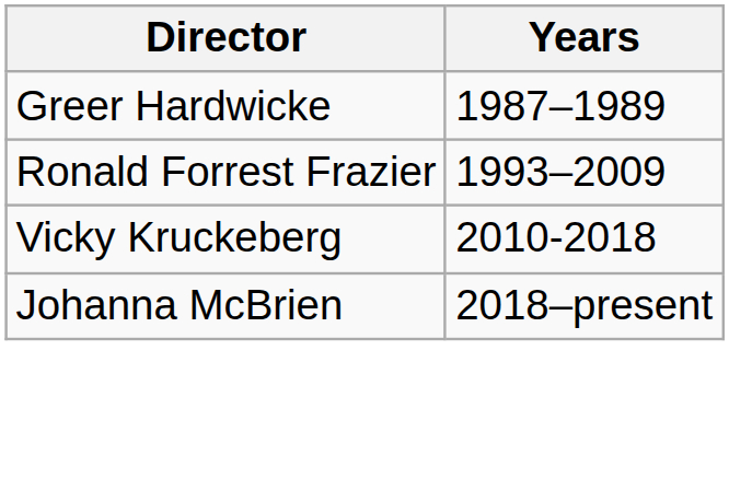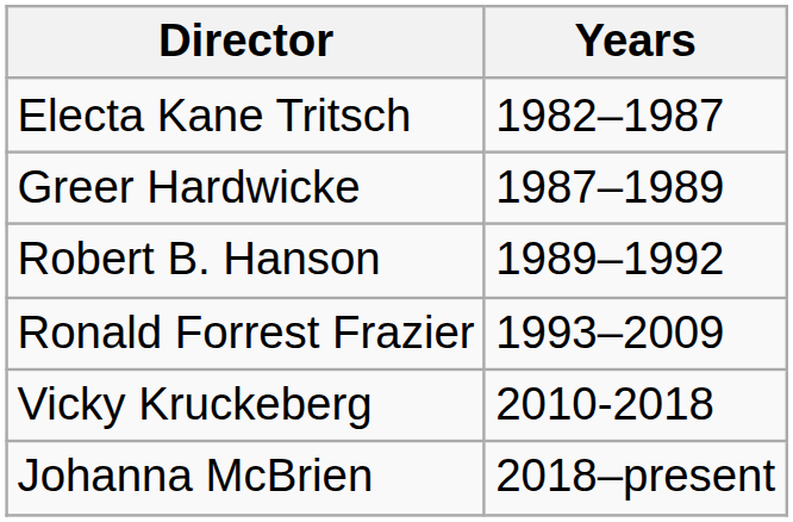+ row: Electa Kane Tritsch | 1982–1987
+ row: Robert B. Hanson | 1989–1992
